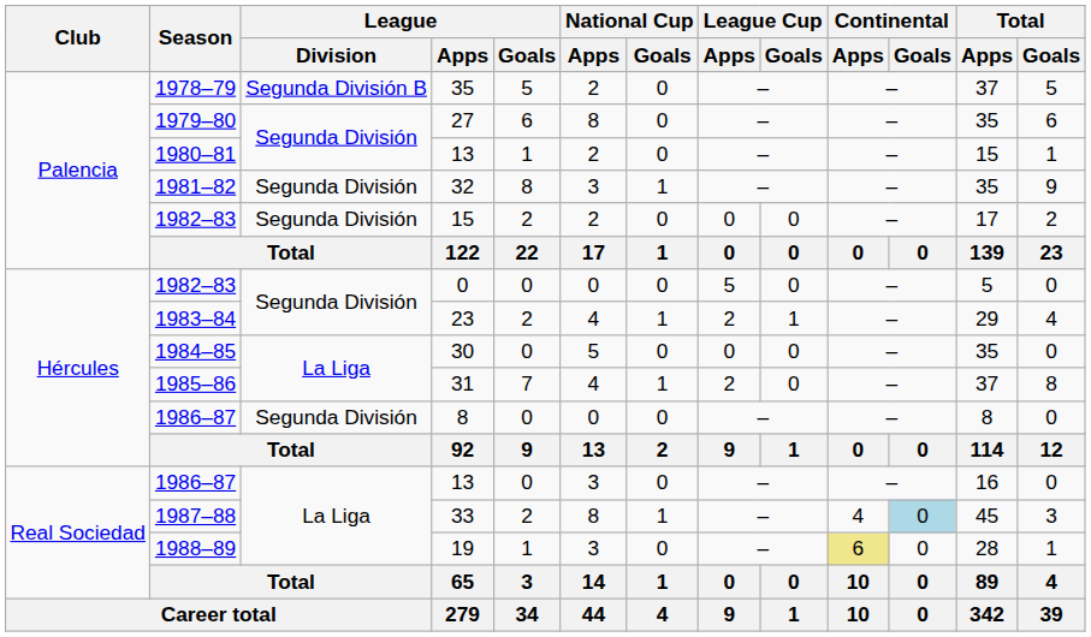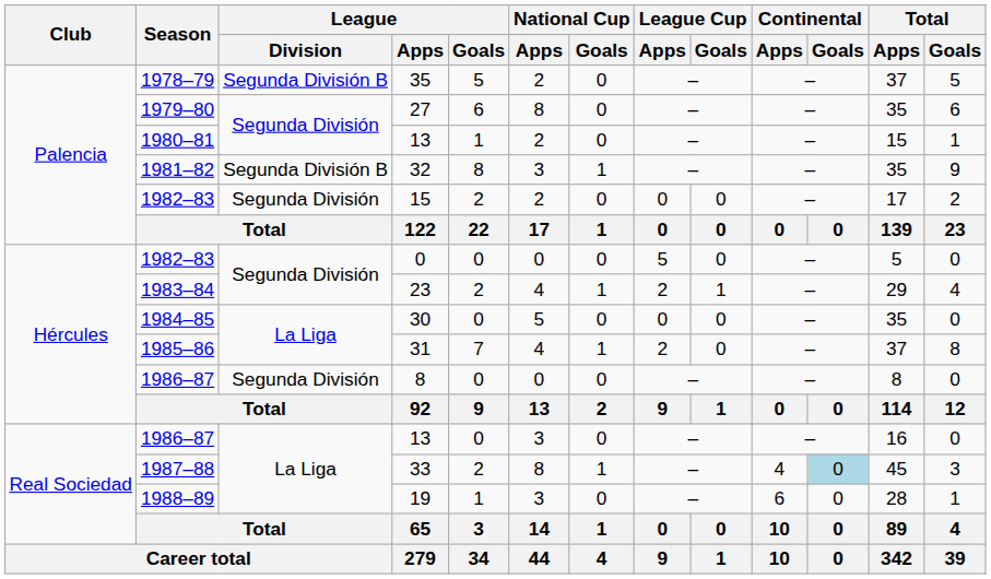32 | League / Division: Segunda División -> Segunda División B
19 | Continental / Apps: khaki background -> no background
